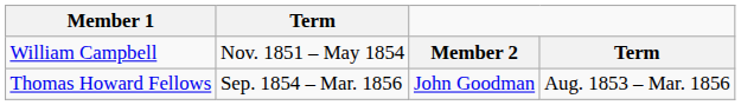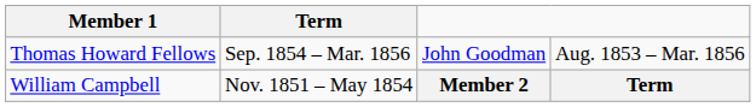rows swapped: William Campbell <-> Thomas Howard Fellows
